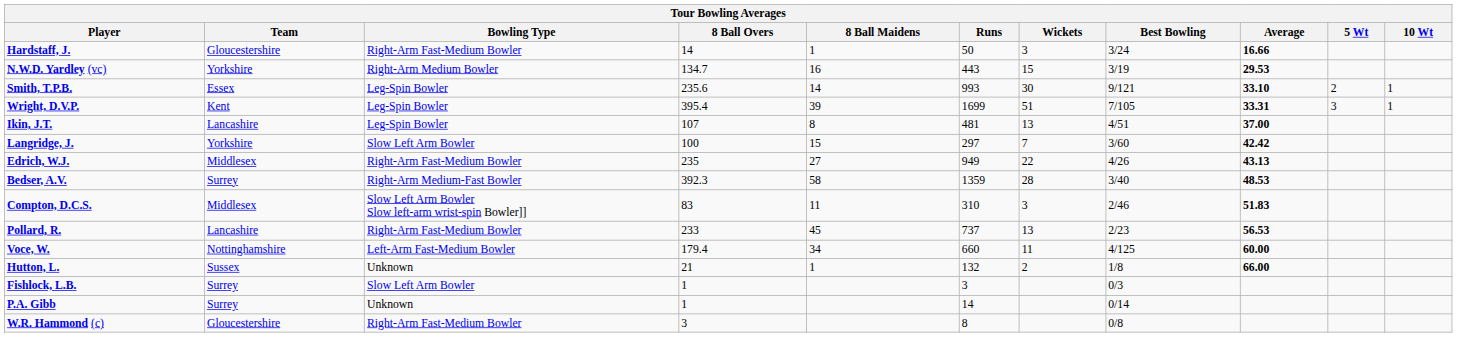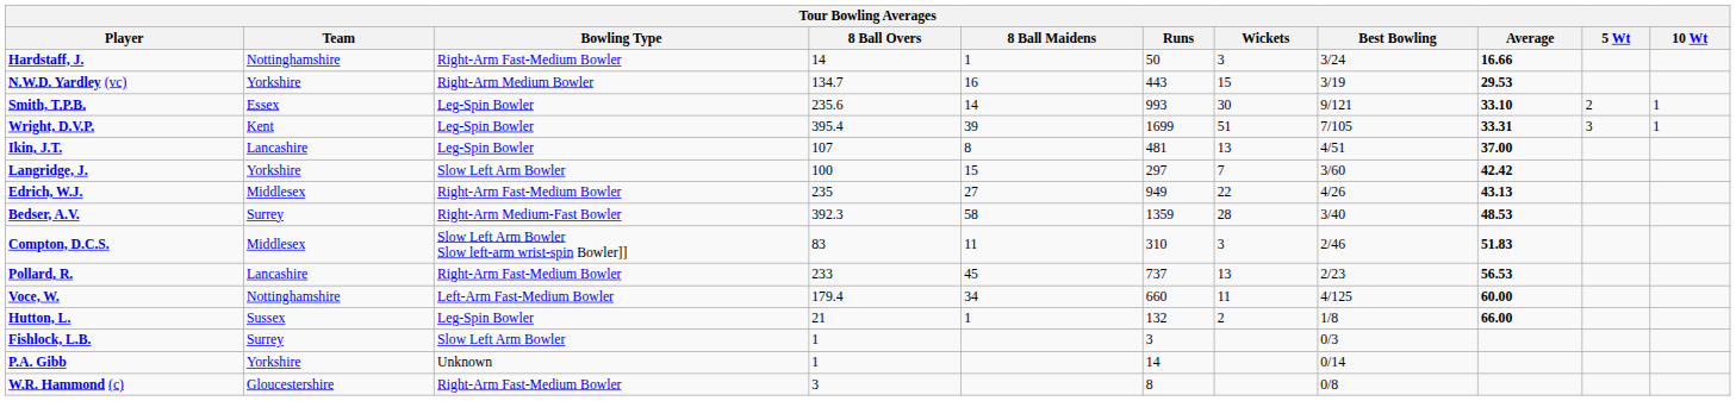Hardstaff, J. | Team: Gloucestershire -> Nottinghamshire
Hutton, L. | Bowling Type: Unknown -> Leg-Spin Bowler
P.A. Gibb | Team: Surrey -> Yorkshire
